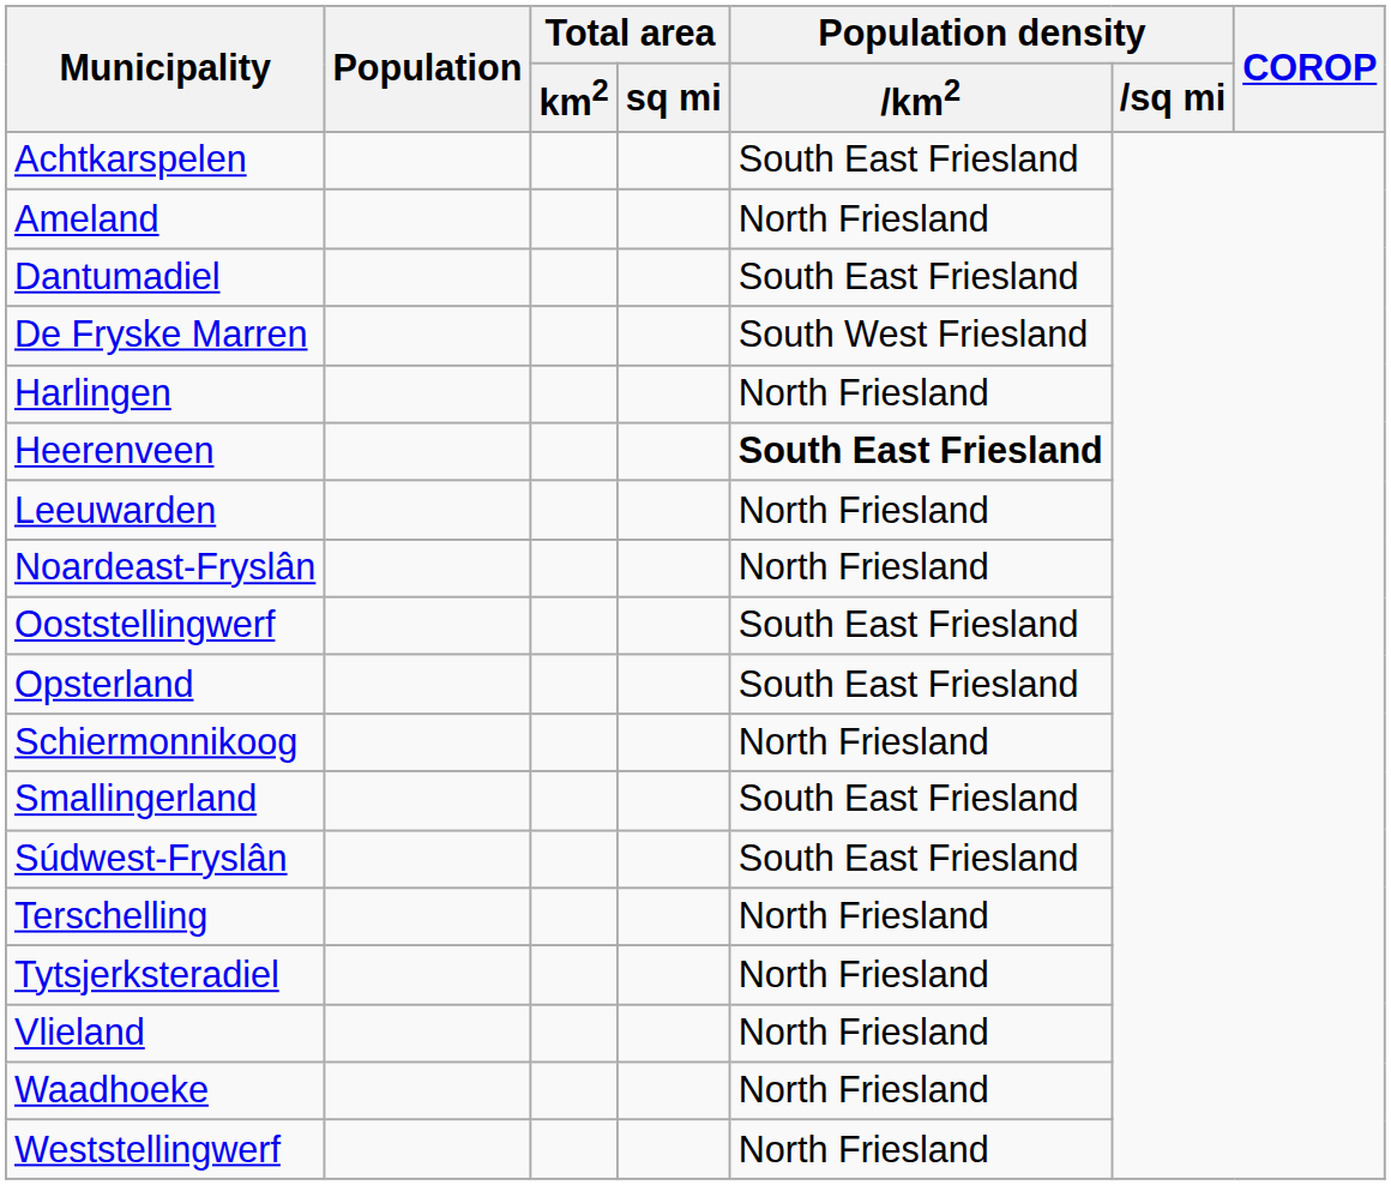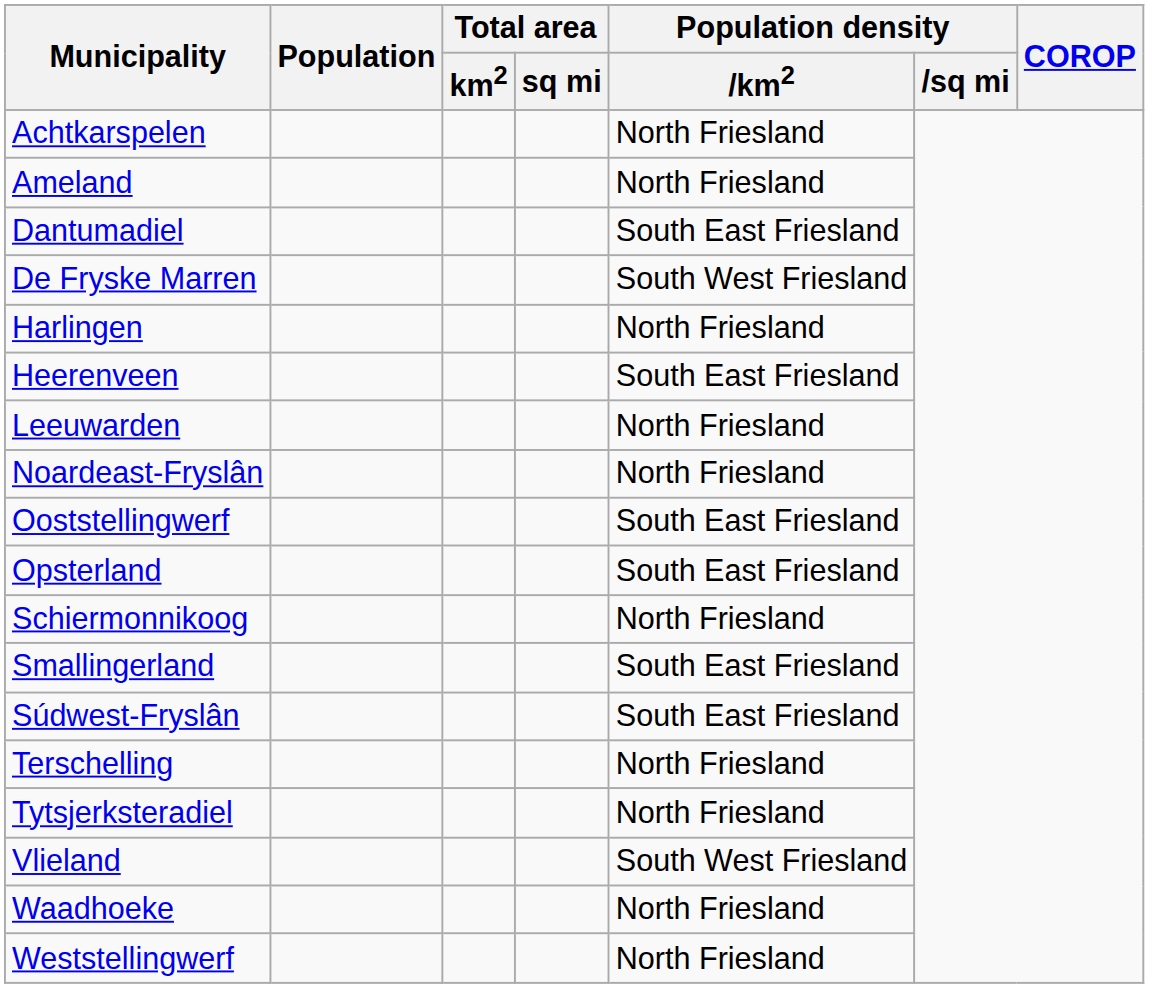Achtkarspelen | Population density / km2: South East Friesland -> North Friesland
Heerenveen | Population density / km2: bold -> normal
Vlieland | Population density / km2: North Friesland -> South West Friesland
